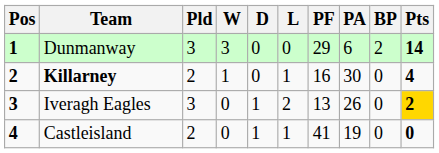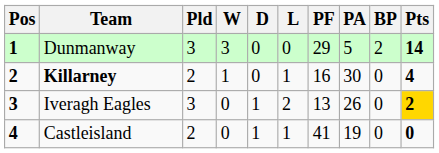Dunmanway | PA: 6 -> 5
